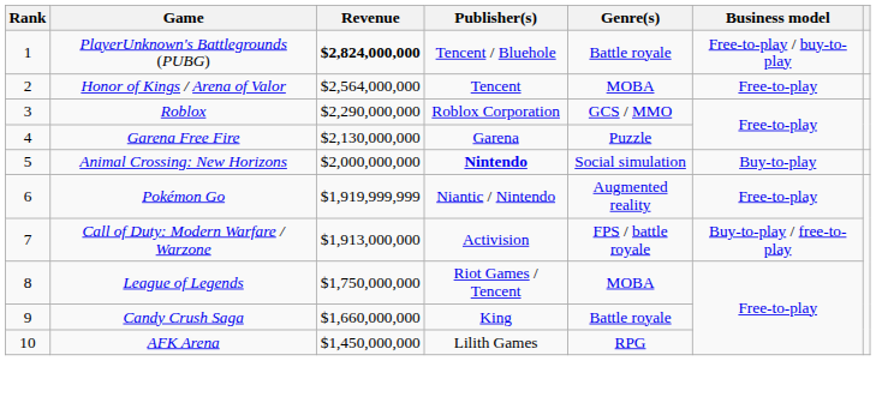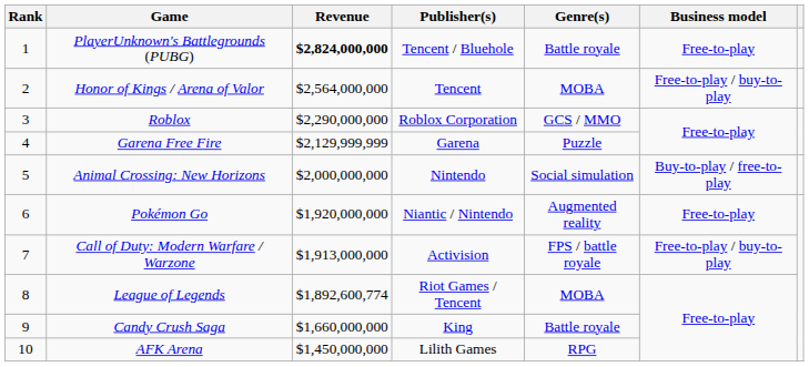PlayerUnknown's Battlegrounds (PUBG) | Business model: Free-to-play / buy-to-play -> Free-to-play
Honor of Kings / Arena of Valor | Business model: Free-to-play -> Free-to-play / buy-to-play
Garena Free Fire | Revenue: $2,130,000,000 -> $2,129,999,999
Animal Crossing: New Horizons | Publisher(s): bold -> normal
Animal Crossing: New Horizons | Business model: Buy-to-play -> Buy-to-play / free-to-play
Pokémon Go | Revenue: $1,919,999,999 -> $1,920,000,000
Call of Duty: Modern Warfare / Warzone | Business model: Buy-to-play / free-to-play -> Free-to-play / buy-to-play
League of Legends | Revenue: $1,750,000,000 -> $1,892,600,774
